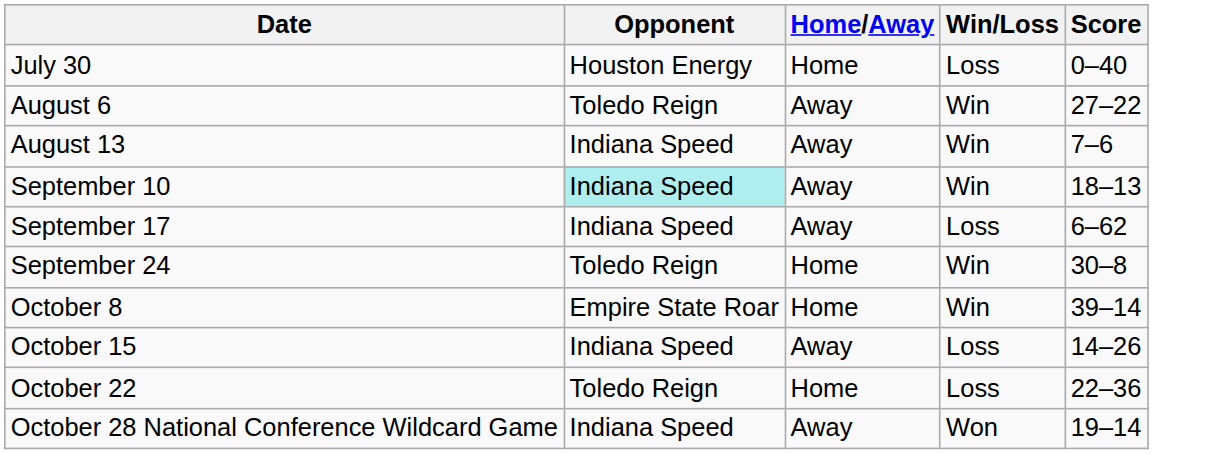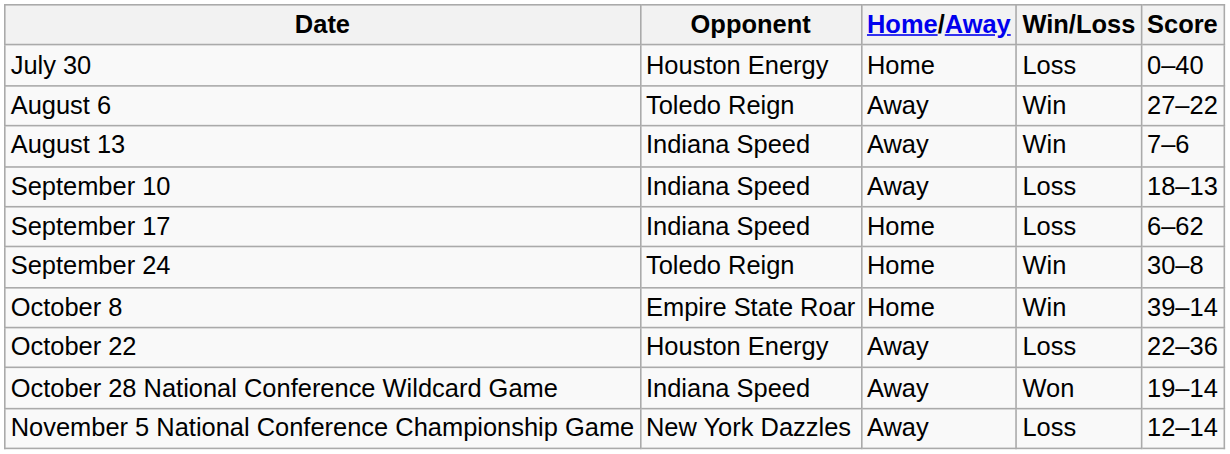September 10 | Opponent: paleturquoise background -> no background
September 10 | Win/Loss: Win -> Loss
September 17 | Home/Away: Away -> Home
- row: October 15 | Indiana Speed | Away | Loss | 14–26
October 22 | Opponent: Toledo Reign -> Houston Energy
October 22 | Home/Away: Home -> Away
+ row: November 5 National Conference Championship Game | New York Dazzles | Away | Loss | 12–14
